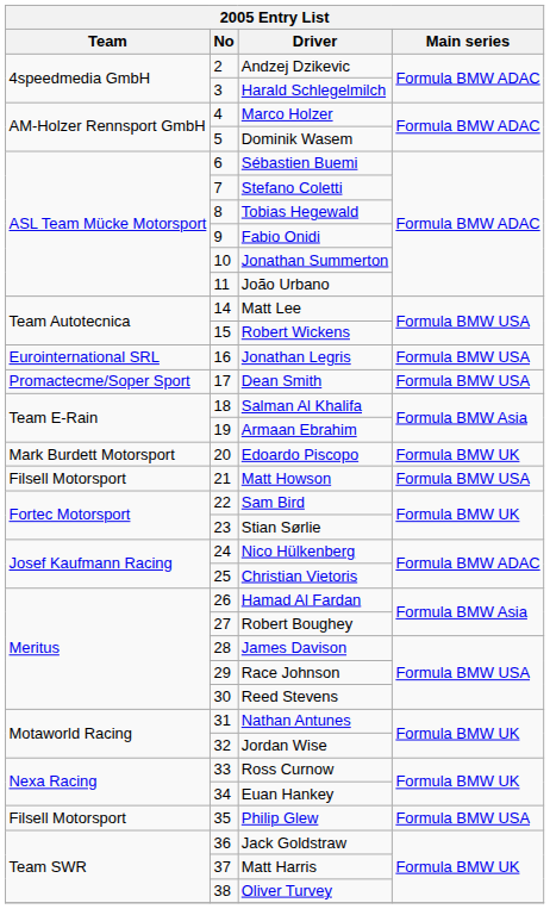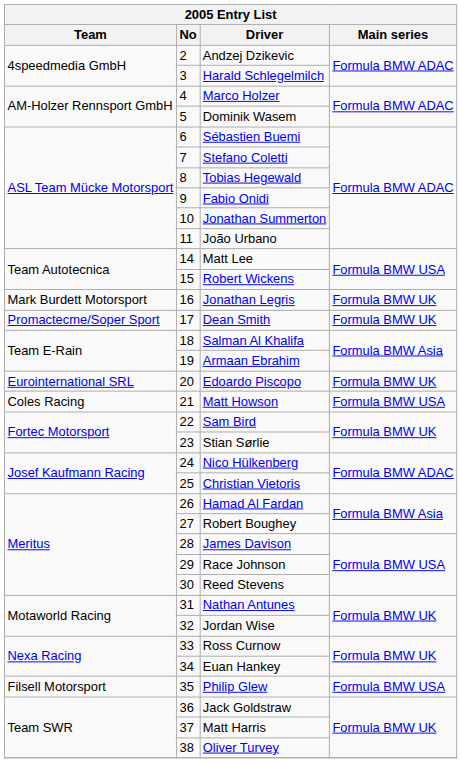Jonathan Legris | Team: Eurointernational SRL -> Mark Burdett Motorsport
Jonathan Legris | Main series: Formula BMW USA -> Formula BMW UK
Dean Smith | Main series: Formula BMW USA -> Formula BMW UK
Edoardo Piscopo | Team: Mark Burdett Motorsport -> Eurointernational SRL
Matt Howson | Team: Filsell Motorsport -> Coles Racing
